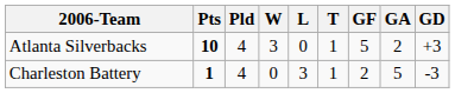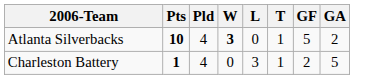- column: GD | +3 | -3
Atlanta Silverbacks | W: normal -> bold
